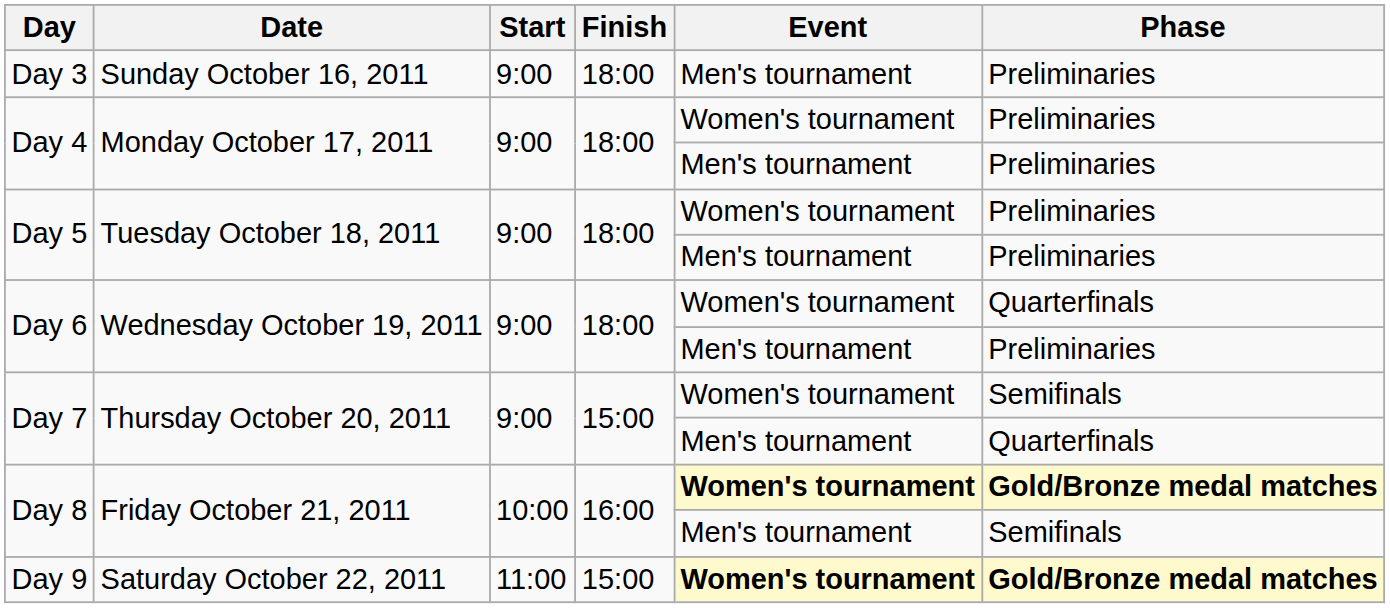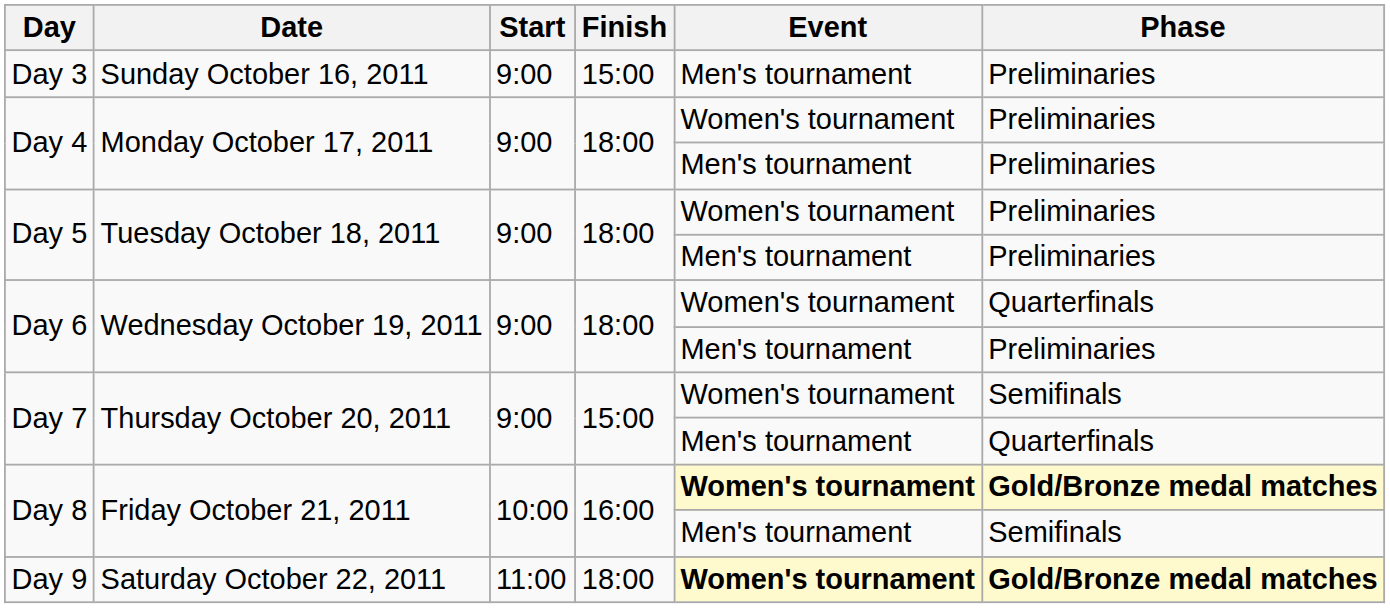Day 3 | Finish: 18:00 -> 15:00
Day 9 | Finish: 15:00 -> 18:00
